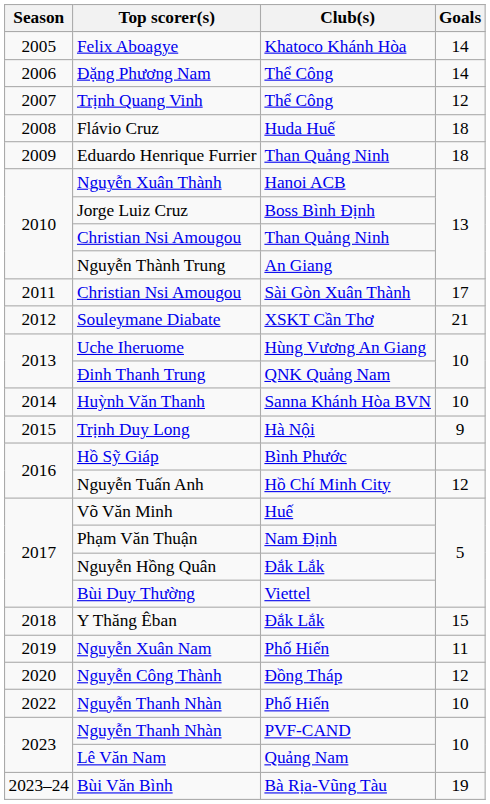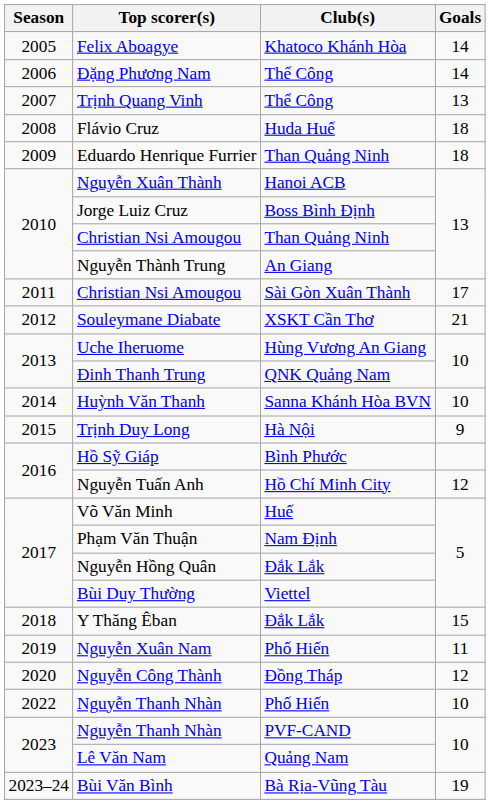Trịnh Quang Vinh | Goals: 12 -> 13
